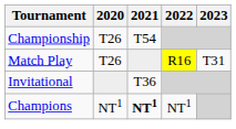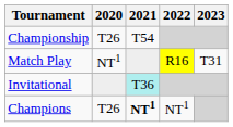Match Play | 2020: T26 -> NT1
Invitational | 2021: no background -> paleturquoise background
Champions | 2020: NT1 -> T26
